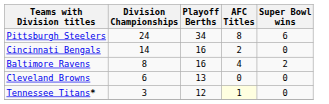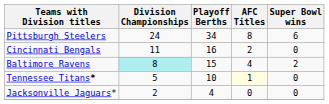Cincinnati Bengals | Division Championships: 14 -> 11
Baltimore Ravens | Division Championships: no background -> paleturquoise background
Baltimore Ravens | Playoff Berths: 16 -> 15
- row: Cleveland Browns | 6 | 13 | 0 | 0
Tennessee Titans* | Division Championships: 3 -> 5
Tennessee Titans* | Playoff Berths: 12 -> 10
+ row: Jacksonville Jaguars* | 2 | 4 | 0 | 0
